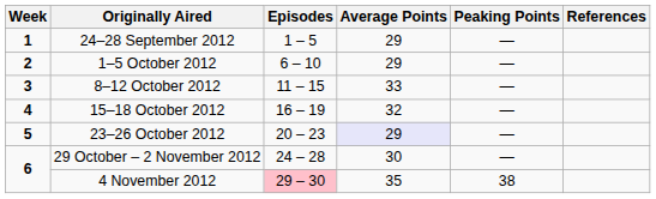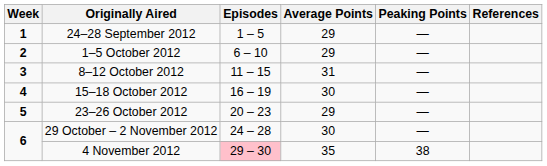8–12 October 2012 | Average Points: 33 -> 31
15–18 October 2012 | Average Points: 32 -> 30
23–26 October 2012 | Average Points: lavender background -> no background
